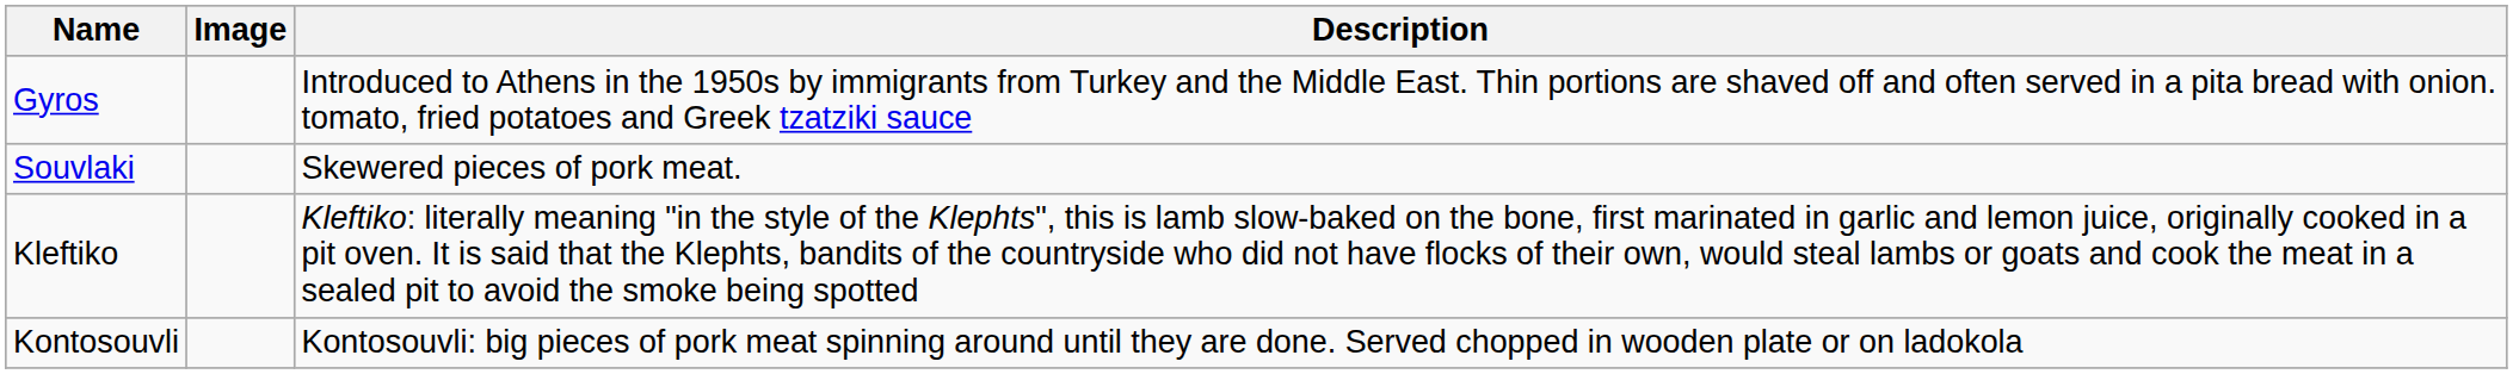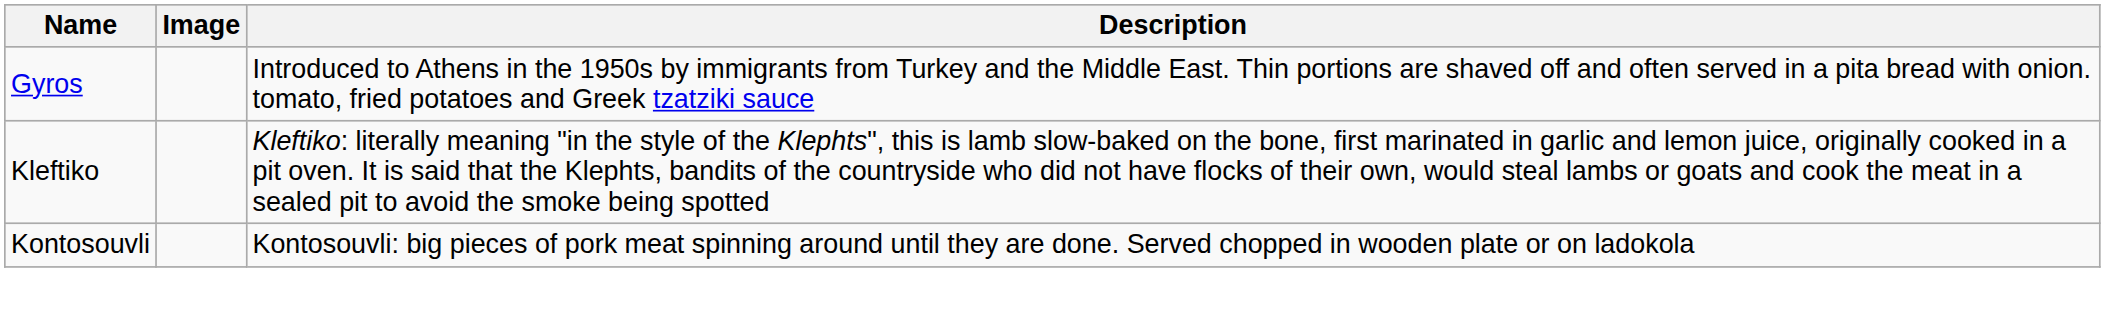- row: Souvlaki | Skewered pieces of pork meat.
